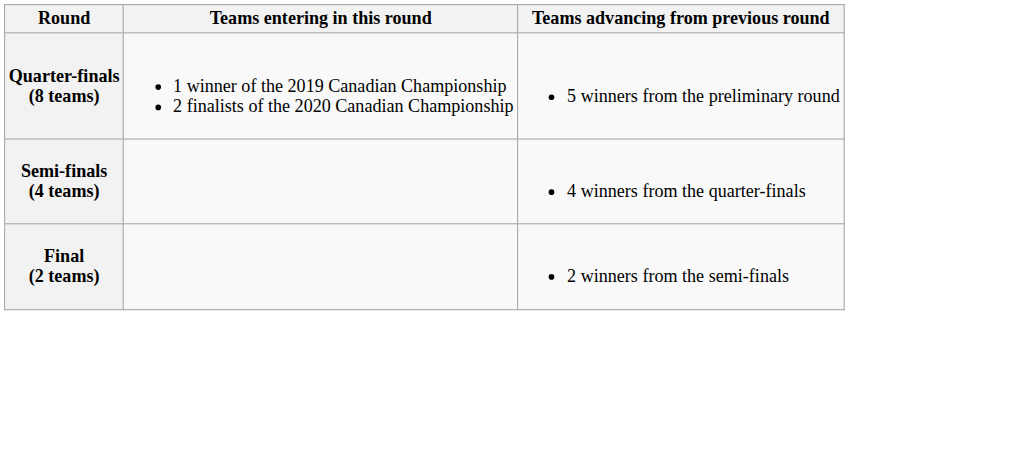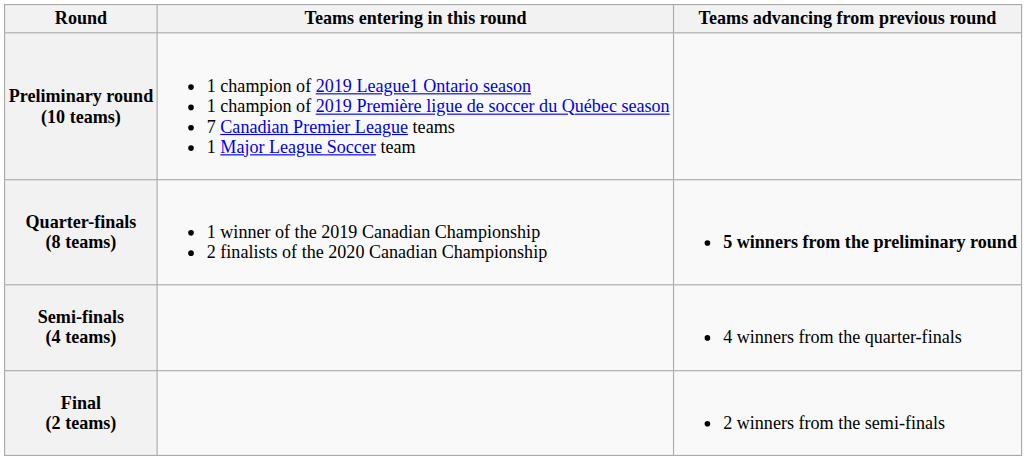+ row: Preliminary round (10 teams) | 1 champion of 2019 League1 Ontario season 1 champion of 2019 Première ligue de soccer du Québec season 7 Canadian Premier League teams 1 Major League Soccer team
Quarter-finals (8 teams) | Teams advancing from previous round: normal -> bold
